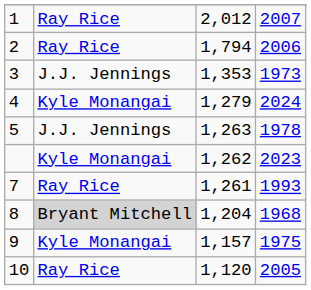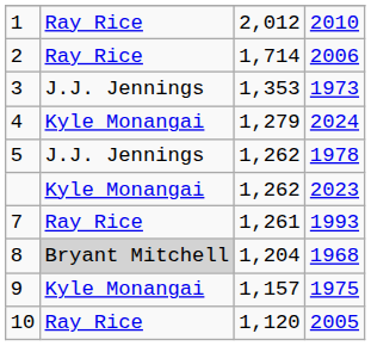1 | column 4: 2007 -> 2010
2 | column 3: 1,794 -> 1,714
5 | column 3: 1,263 -> 1,262
